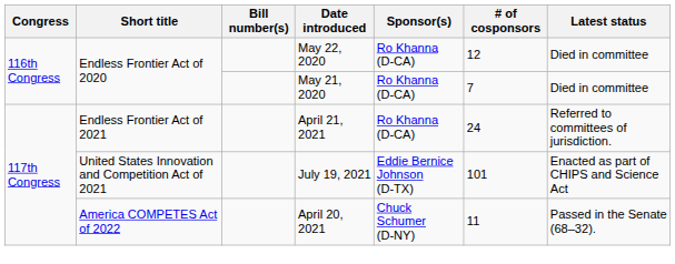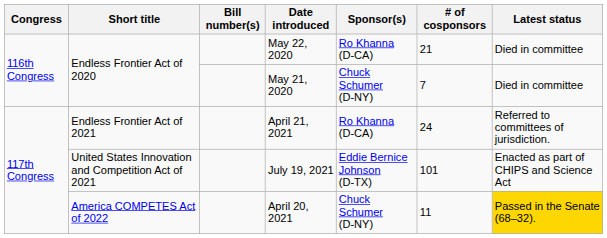May 22, 2020 | # of cosponsors: 12 -> 21
May 21, 2020 | Sponsor(s): Ro Khanna (D-CA) -> Chuck Schumer (D-NY)
April 20, 2021 | Latest status: no background -> gold background
